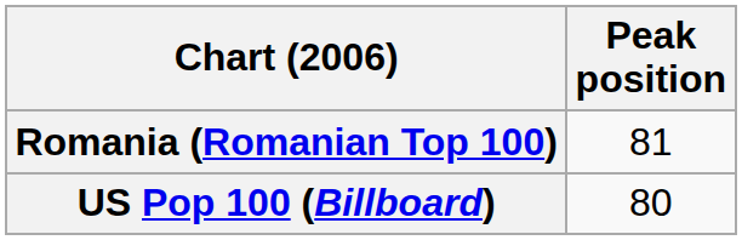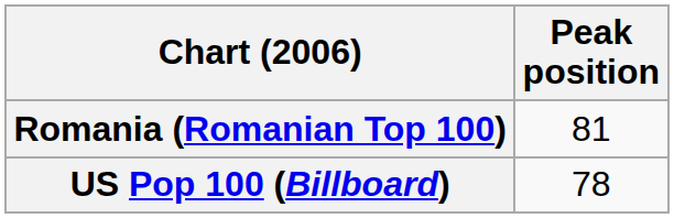US Pop 100 (Billboard) | Peak position: 80 -> 78
